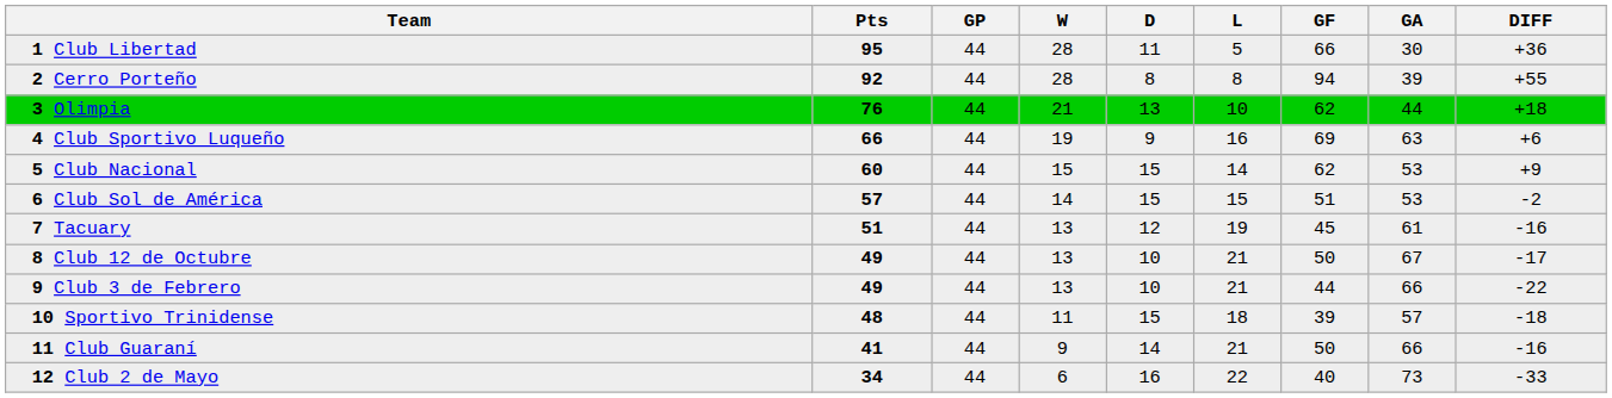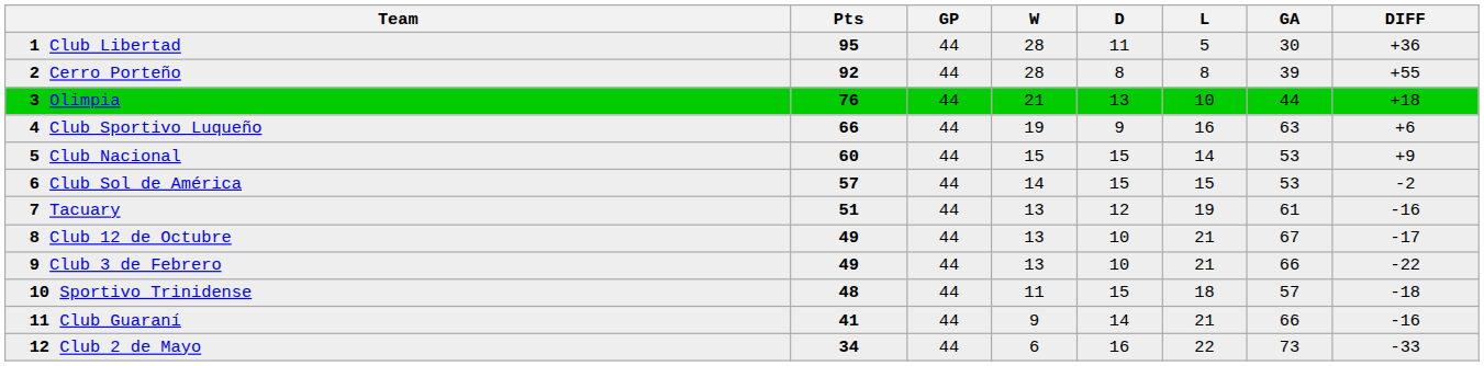- column: GF | 66 | 94 | 62 | 69 | 62 | 51 | 45 | 50 | 44 | 39 | 50 | 40
